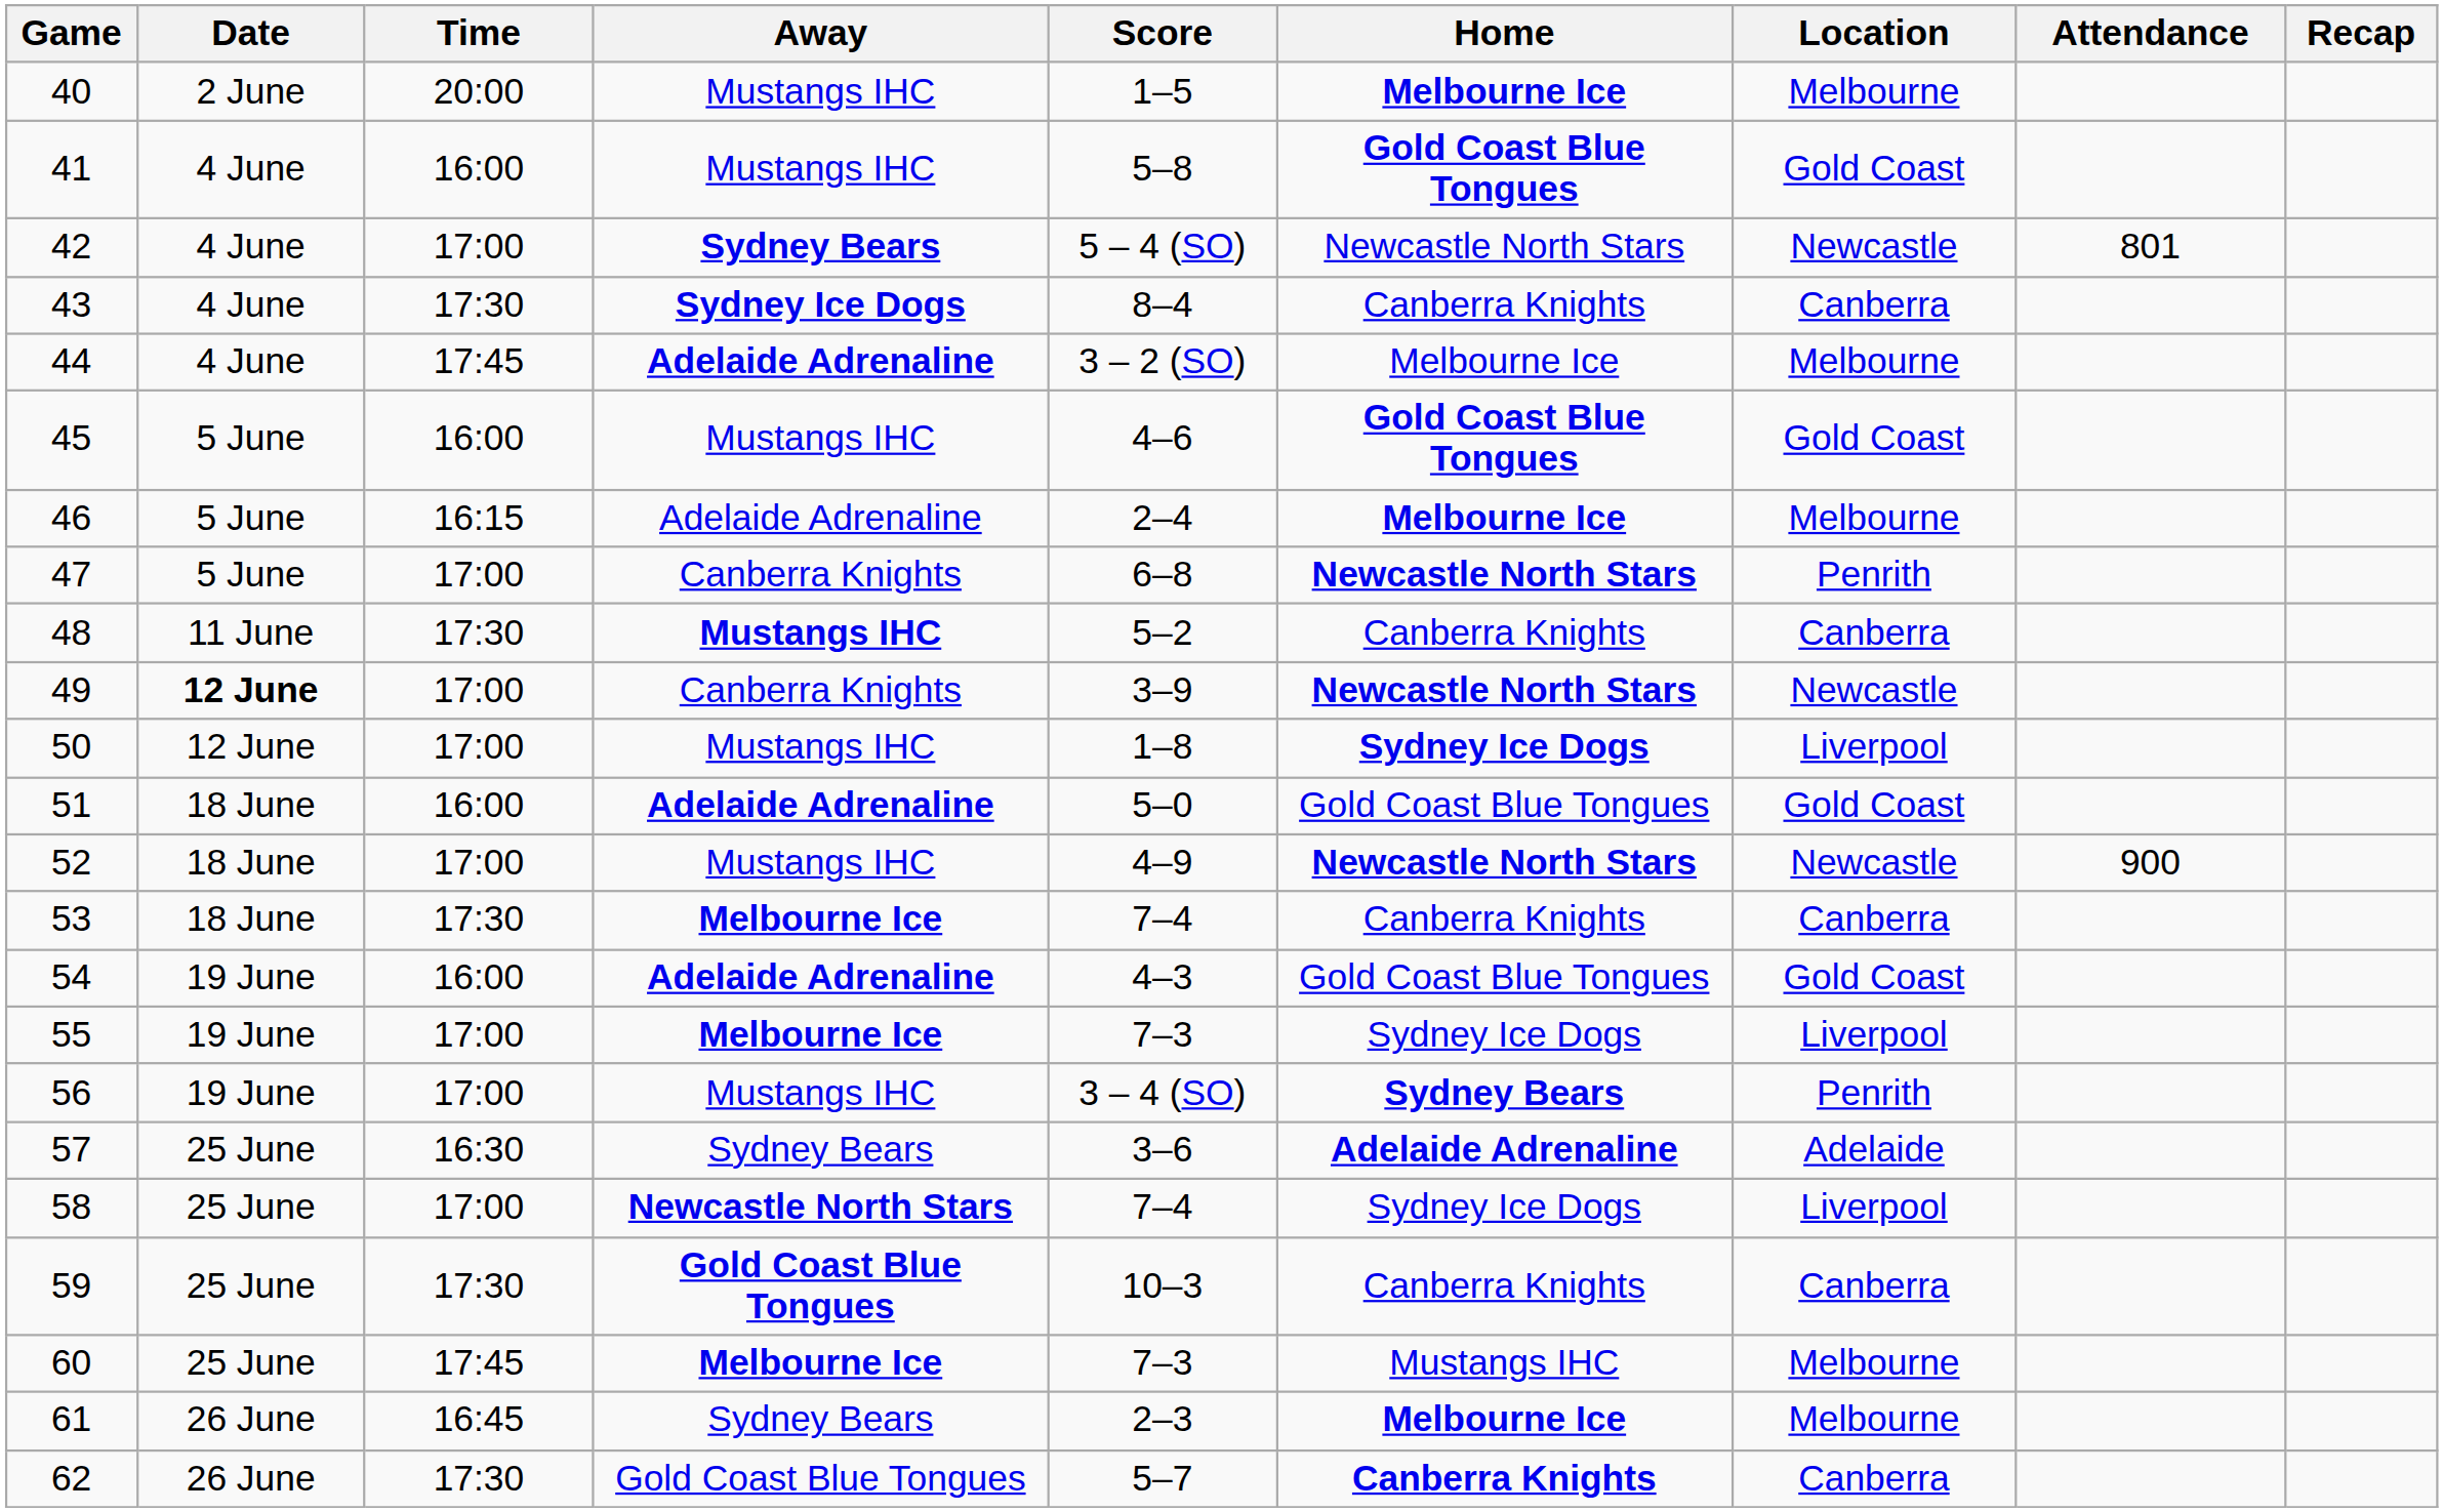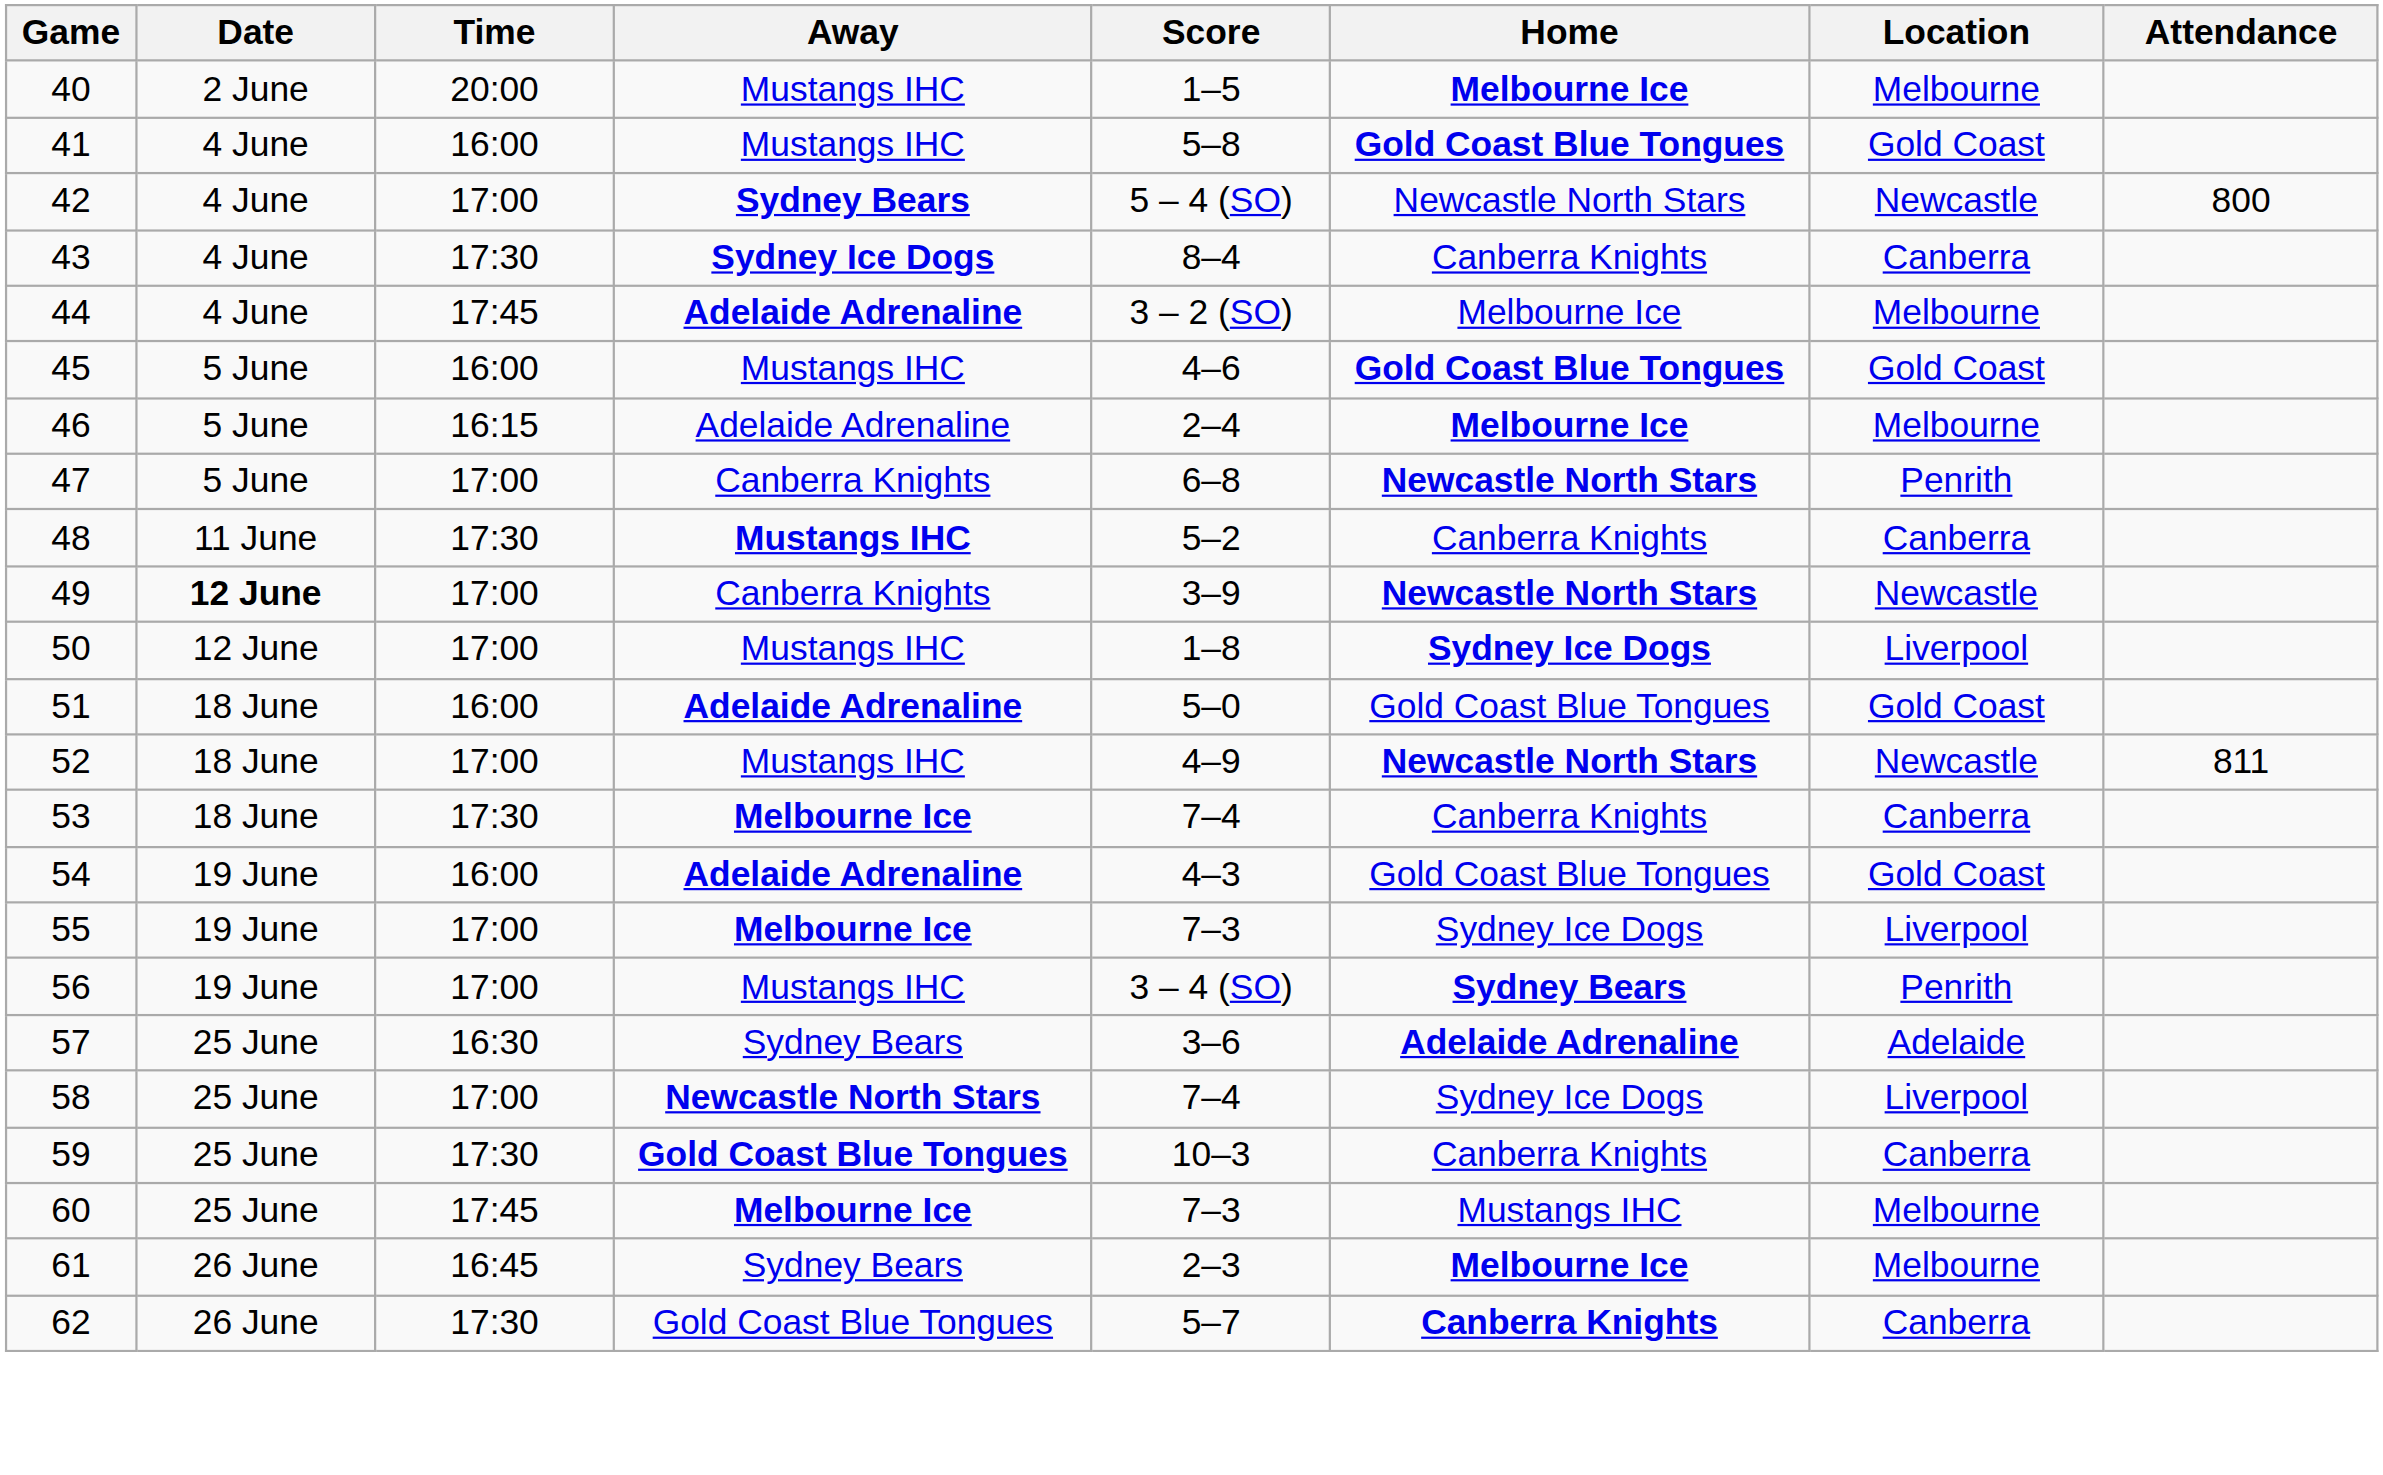- column: Recap
42 | Attendance: 801 -> 800
52 | Attendance: 900 -> 811
